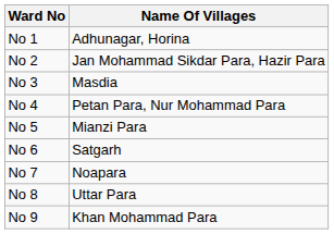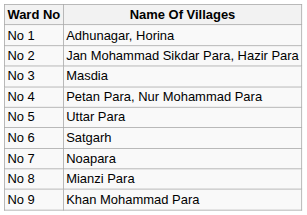No 5 | Name Of Villages: Mianzi Para -> Uttar Para
No 8 | Name Of Villages: Uttar Para -> Mianzi Para
